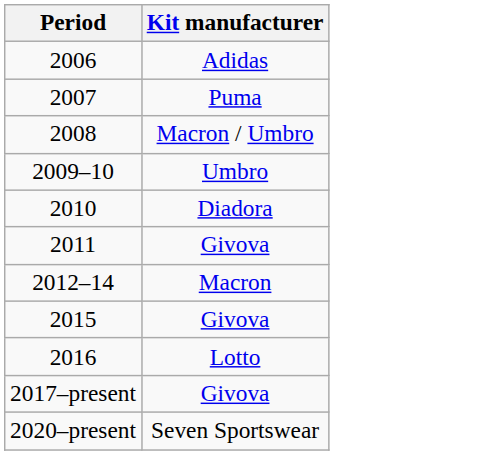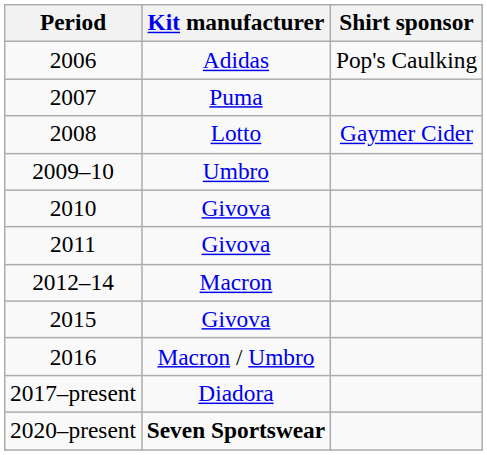+ column: Shirt sponsor | Pop's Caulking | Gaymer Cider
2008 | Kit manufacturer: Macron / Umbro -> Lotto
2010 | Kit manufacturer: Diadora -> Givova
2016 | Kit manufacturer: Lotto -> Macron / Umbro
2017–present | Kit manufacturer: Givova -> Diadora
2020–present | Kit manufacturer: normal -> bold
